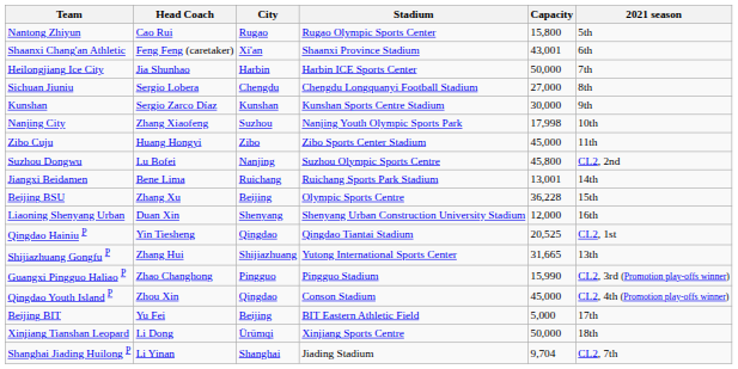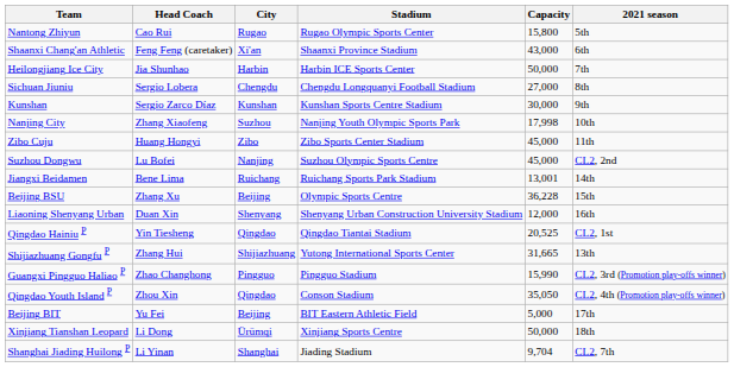Shaanxi Chang'an Athletic | Capacity: 43,001 -> 43,000
Suzhou Dongwu | Capacity: 45,800 -> 45,000
Qingdao Youth Island P | Capacity: 45,000 -> 35,050
